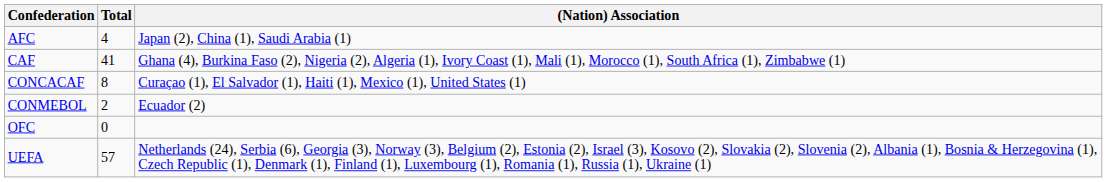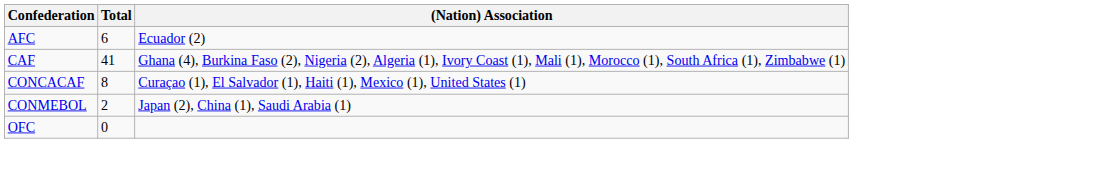AFC | Total: 4 -> 6
AFC | (Nation) Association: Japan (2), China (1), Saudi Arabia (1) -> Ecuador (2)
CONMEBOL | (Nation) Association: Ecuador (2) -> Japan (2), China (1), Saudi Arabia (1)
- row: UEFA | 57 | Netherlands (24), Serbia (6), Georgia (3), Norway (3), Belgium (2), Estonia (2), Israel (3), Kosovo (2), Slovakia (2), Slovenia (2), Albania (1), Bosnia & Herzegovina (1), Czech Republic (1), Denmark (1), Finland (1), Luxembourg (1), Romania (1), Russia (1), Ukraine (1)
